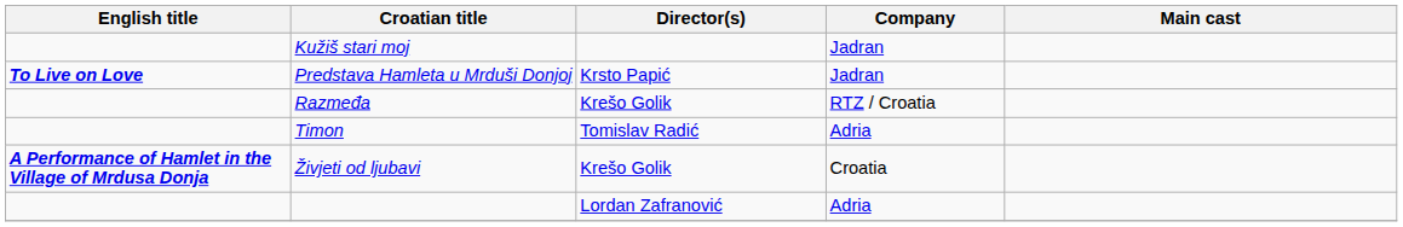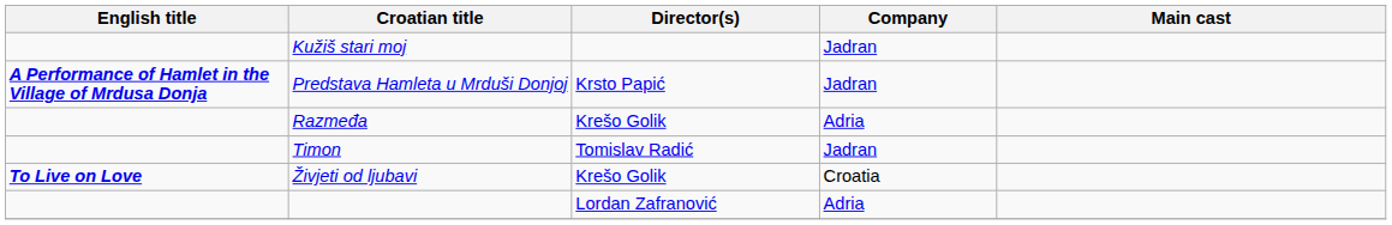Predstava Hamleta u Mrduši Donjoj | English title: To Live on Love -> A Performance of Hamlet in the Village of Mrdusa Donja
Razmeđa | Company: RTZ / Croatia -> Adria
Timon | Company: Adria -> Jadran
Živjeti od ljubavi | English title: A Performance of Hamlet in the Village of Mrdusa Donja -> To Live on Love
